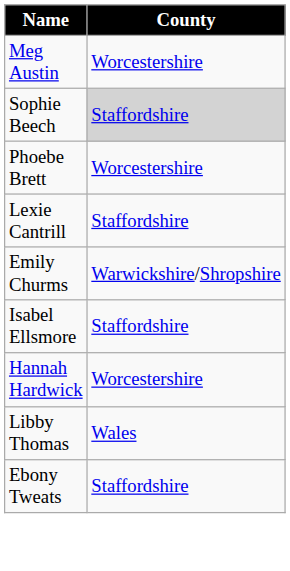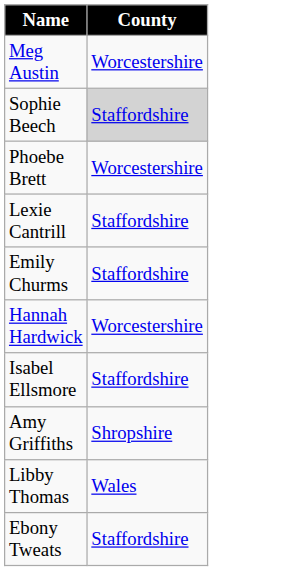Emily Churms | County: Warwickshire/Shropshire -> Staffordshire
rows swapped: Isabel Ellsmore <-> Hannah Hardwick
+ row: Amy Griffiths | Shropshire
